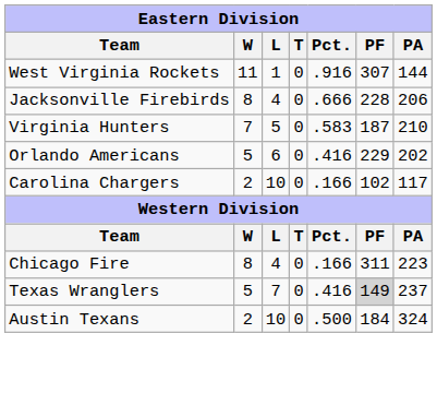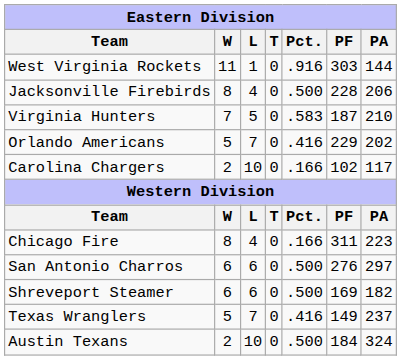West Virginia Rockets | PF: 307 -> 303
Jacksonville Firebirds | Pct.: .666 -> .500
Orlando Americans | L: 6 -> 7
+ row: San Antonio Charros | 6 | 6 | 0 | .500 | 276 | 297
+ row: Shreveport Steamer | 6 | 6 | 0 | .500 | 169 | 182
Texas Wranglers | PF: lightgrey background -> no background
